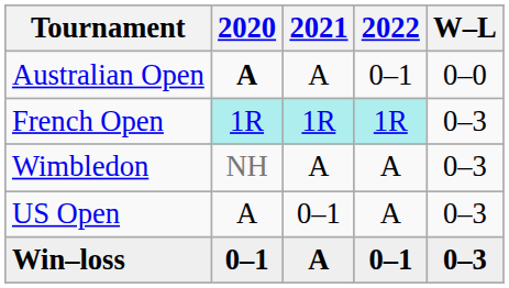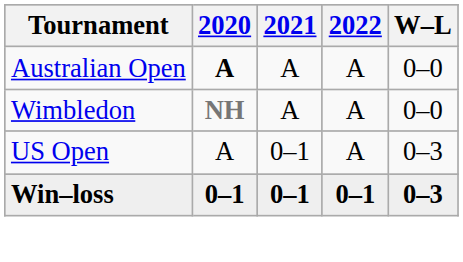Australian Open | 2022: 0–1 -> A
- row: French Open | 1R | 1R | 1R | 0–3
Wimbledon | 2020: normal -> bold
Wimbledon | W–L: 0–3 -> 0–0
Win–loss | 2021: A -> 0–1
